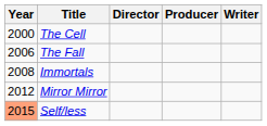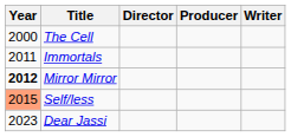- row: 2006 | The Fall
Immortals | Year: 2008 -> 2011
Mirror Mirror | Year: normal -> bold
+ row: 2023 | Dear Jassi
